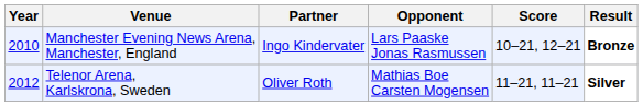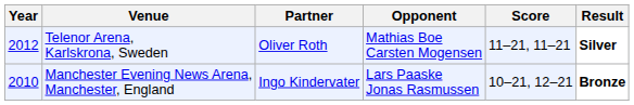rows swapped: Manchester Evening News Arena, Manchester, England <-> Telenor Arena, Karlskrona, Sweden
